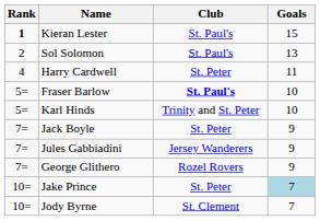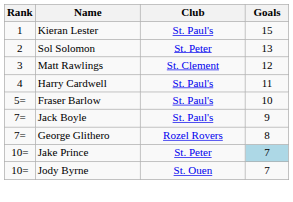Kieran Lester | Rank: bold -> normal
Sol Solomon | Club: St. Paul's -> St. Peter
+ row: 3 | Matt Rawlings | St. Clement | 12
Harry Cardwell | Club: St. Peter -> St. Paul's
Fraser Barlow | Club: bold -> normal
- row: 5= | Karl Hinds | Trinity and St. Peter | 10
Jack Boyle | Club: St. Peter -> St. Paul's
- row: 7= | Jules Gabbiadini | Jersey Wanderers | 9
George Glithero | Goals: 9 -> 8
Jody Byrne | Club: St. Clement -> St. Ouen
